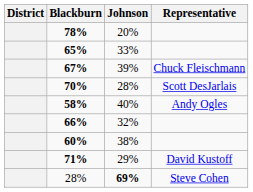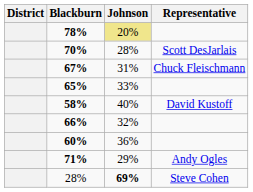78% | Johnson: no background -> khaki background
rows swapped: 65% <-> 70%
67% | Johnson: 39% -> 31%
58% | Representative: Andy Ogles -> David Kustoff
60% | Johnson: 38% -> 36%
71% | Representative: David Kustoff -> Andy Ogles
